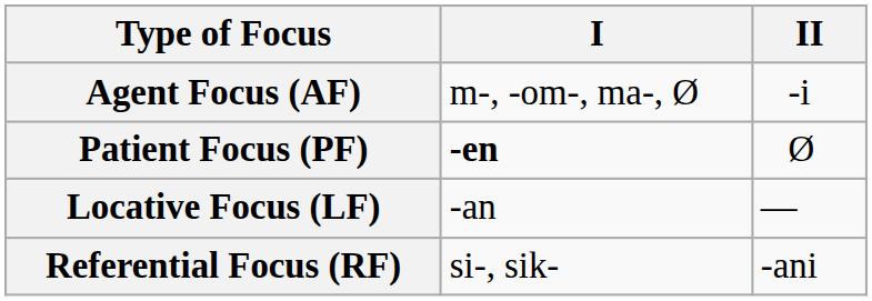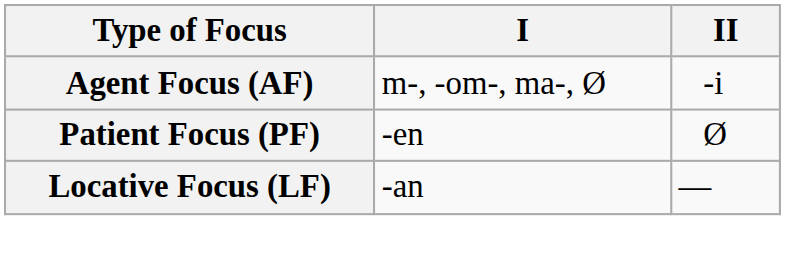Patient Focus (PF) | I: bold -> normal
- row: Referential Focus (RF) | si-, sik- | -ani
